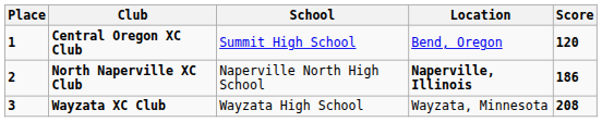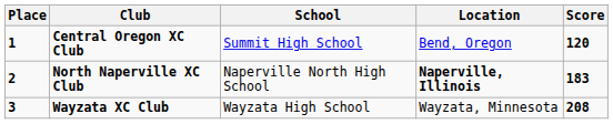North Naperville XC Club | Score: 186 -> 183
